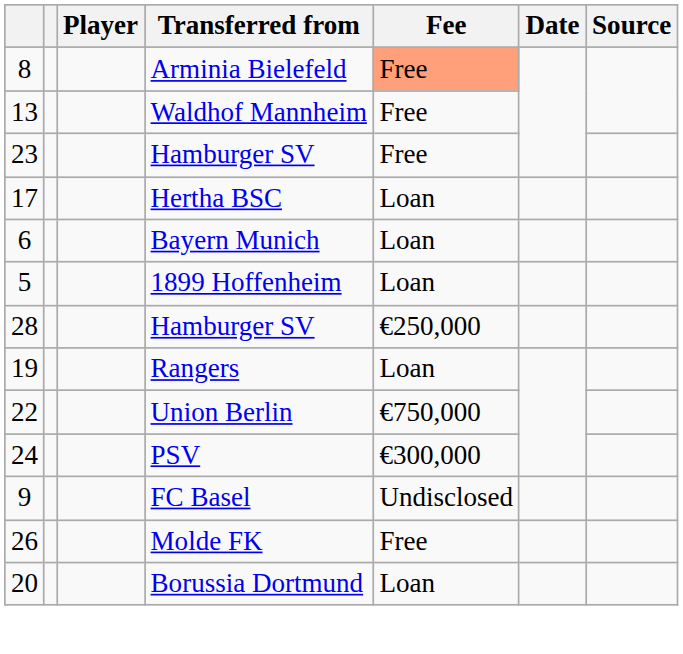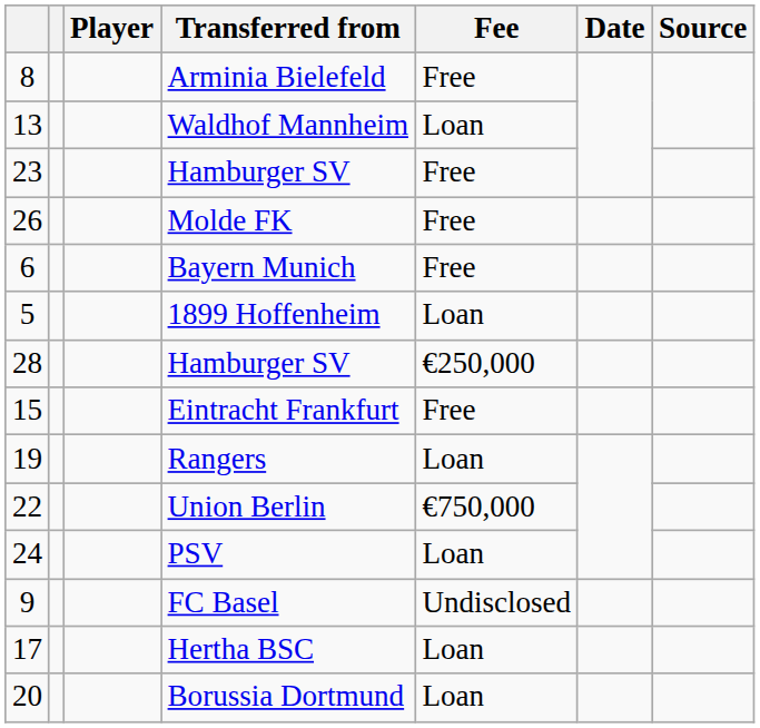Arminia Bielefeld | Fee: lightsalmon background -> no background
Waldhof Mannheim | Fee: Free -> Loan
rows swapped: Hertha BSC <-> Molde FK
Bayern Munich | Fee: Loan -> Free
+ row: 15 | Eintracht Frankfurt | Free
PSV | Fee: €300,000 -> Loan
